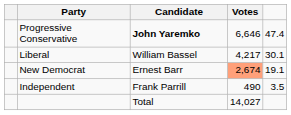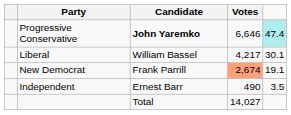Progressive Conservative | column 5: no background -> paleturquoise background
New Democrat | Candidate: Ernest Barr -> Frank Parrill
Independent | Candidate: Frank Parrill -> Ernest Barr
